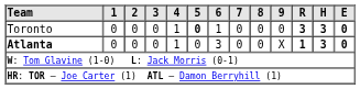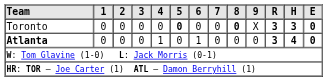Toronto | 4: 1 -> 0
Toronto | 6: 1 -> 0
Toronto | 8: normal -> bold
Toronto | 9: 0 -> X
Atlanta | 6: 3 -> 1
Atlanta | 9: X -> 0
Atlanta | R: 1 -> 3
Atlanta | H: 3 -> 4
